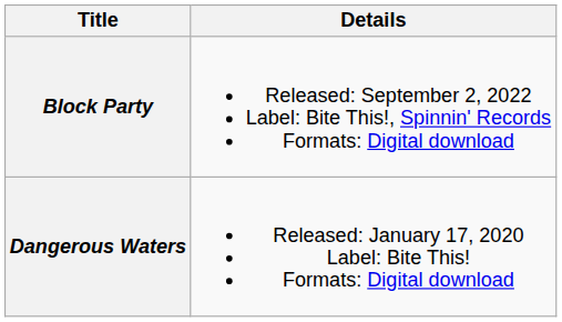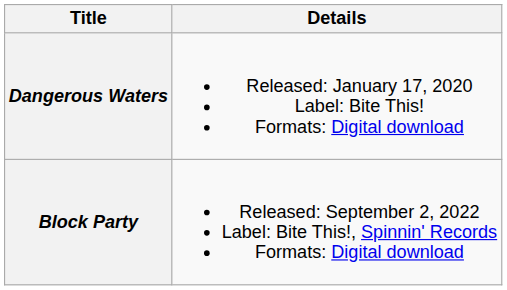rows swapped: Dangerous Waters <-> Block Party
